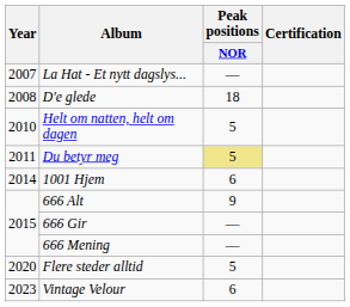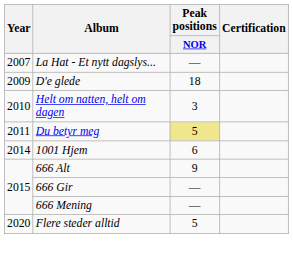D'e glede | Year: 2008 -> 2009
Helt om natten, helt om dagen | Peak positions / NOR: 5 -> 3
- row: 2023 | Vintage Velour | 6
